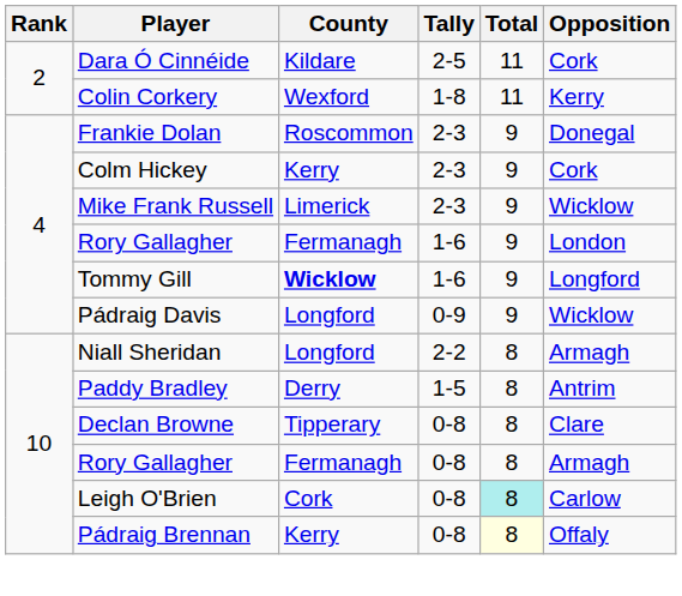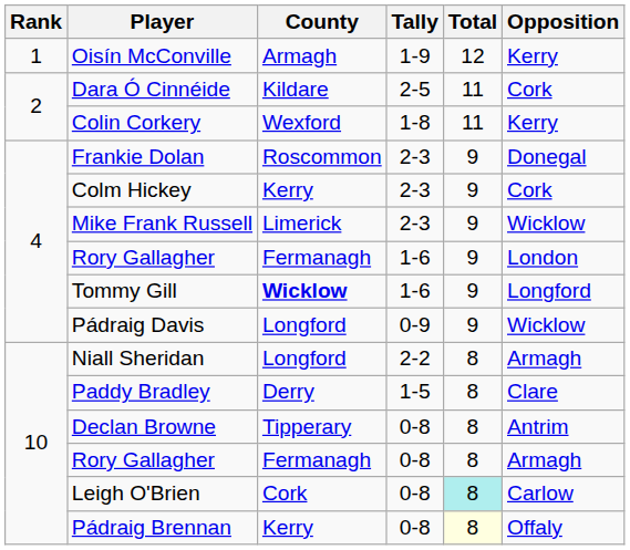+ row: 1 | Oisín McConville | Armagh | 1-9 | 12 | Kerry
Paddy Bradley | Opposition: Antrim -> Clare
Declan Browne | Opposition: Clare -> Antrim
